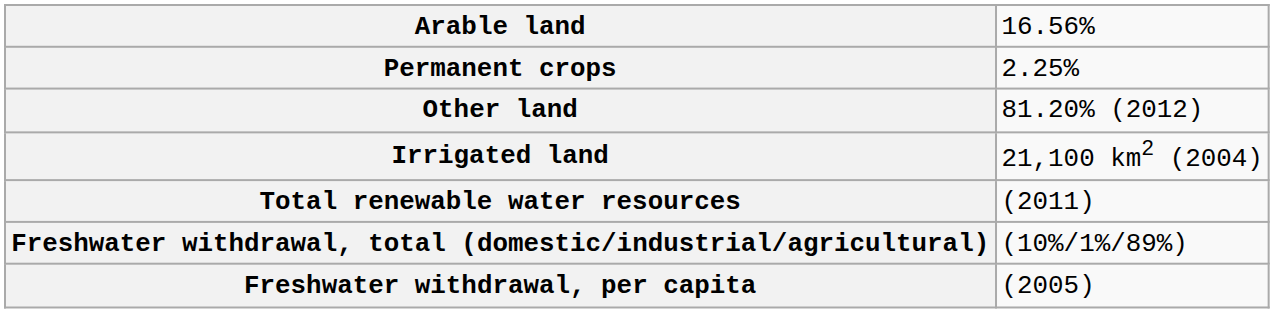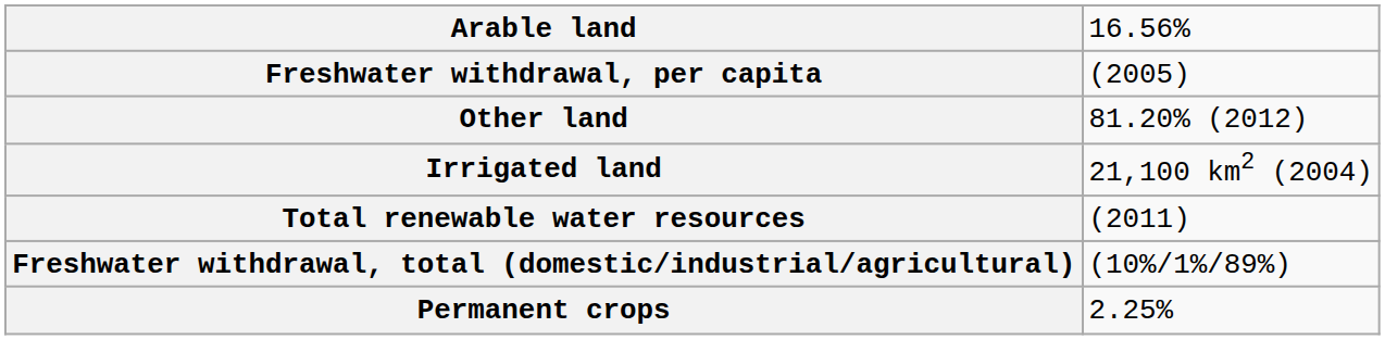rows swapped: Permanent crops <-> Freshwater withdrawal, per capita
